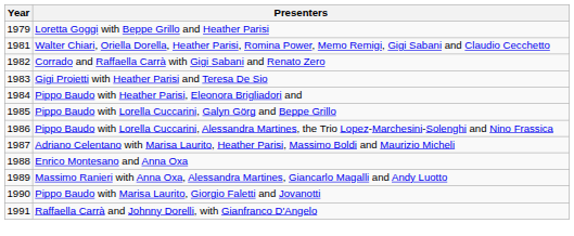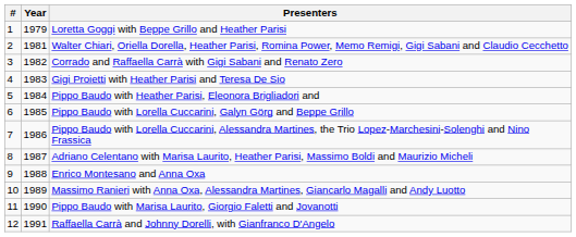+ column: # | 1 | 2 | 3 | 4 | 5 | 6 | 7 | 8 | 9 | 10 | 11 | 12
